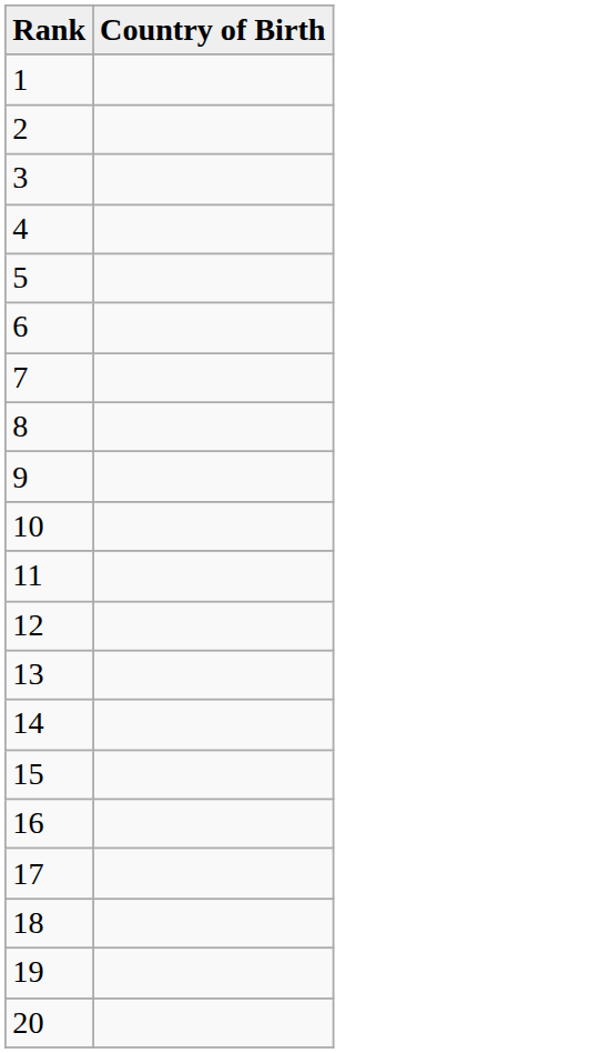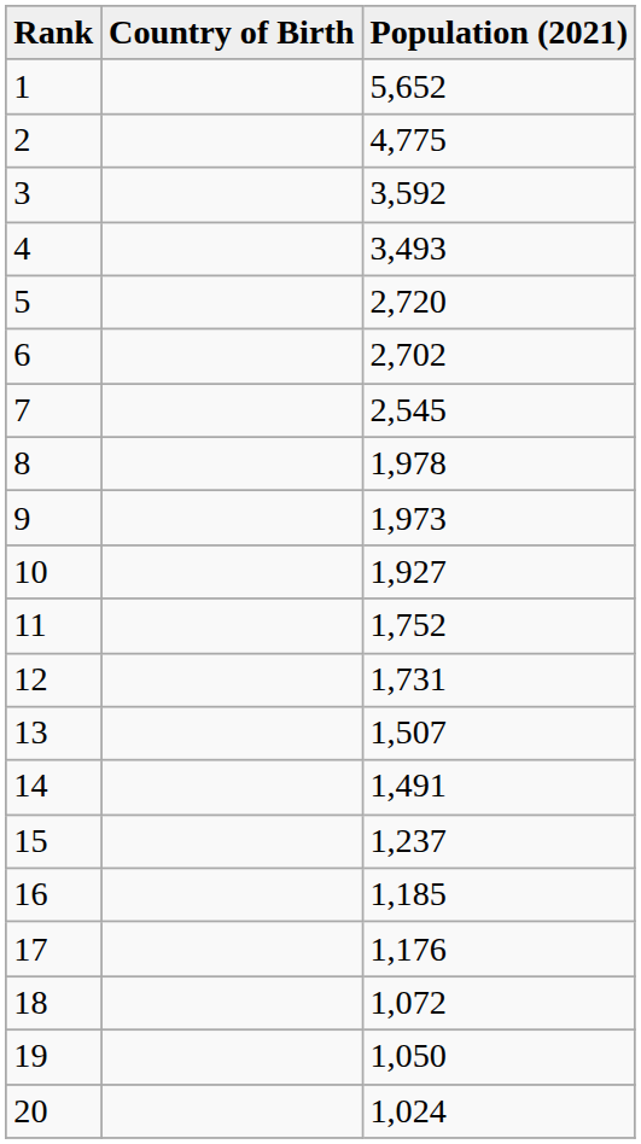+ column: Population (2021) | 5,652 | 4,775 | 3,592 | 3,493 | 2,720 | 2,702 | 2,545 | 1,978 | 1,973 | 1,927 | 1,752 | 1,731 | 1,507 | 1,491 | 1,237 | 1,185 | 1,176 | 1,072 | 1,050 | 1,024
